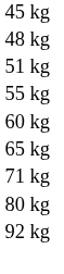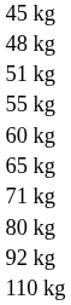+ row: 110 kg
